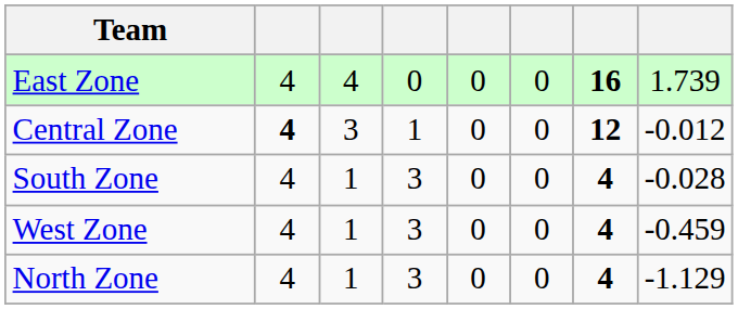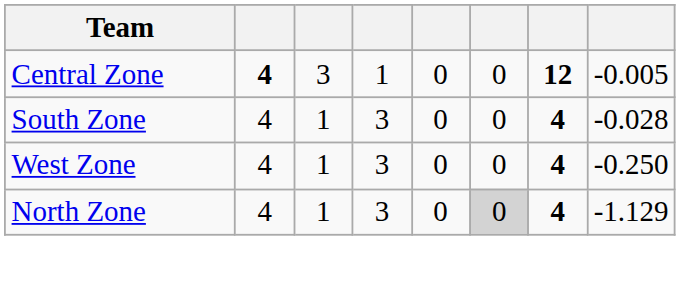- row: East Zone | 4 | 4 | 0 | 0 | 0 | 16 | 1.739
Central Zone | column 8: -0.012 -> -0.005
West Zone | column 8: -0.459 -> -0.250
North Zone | column 6: no background -> lightgrey background
